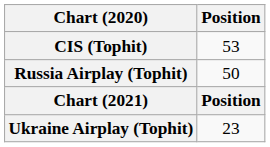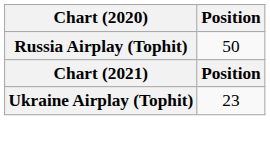- row: CIS (Tophit) | 53
